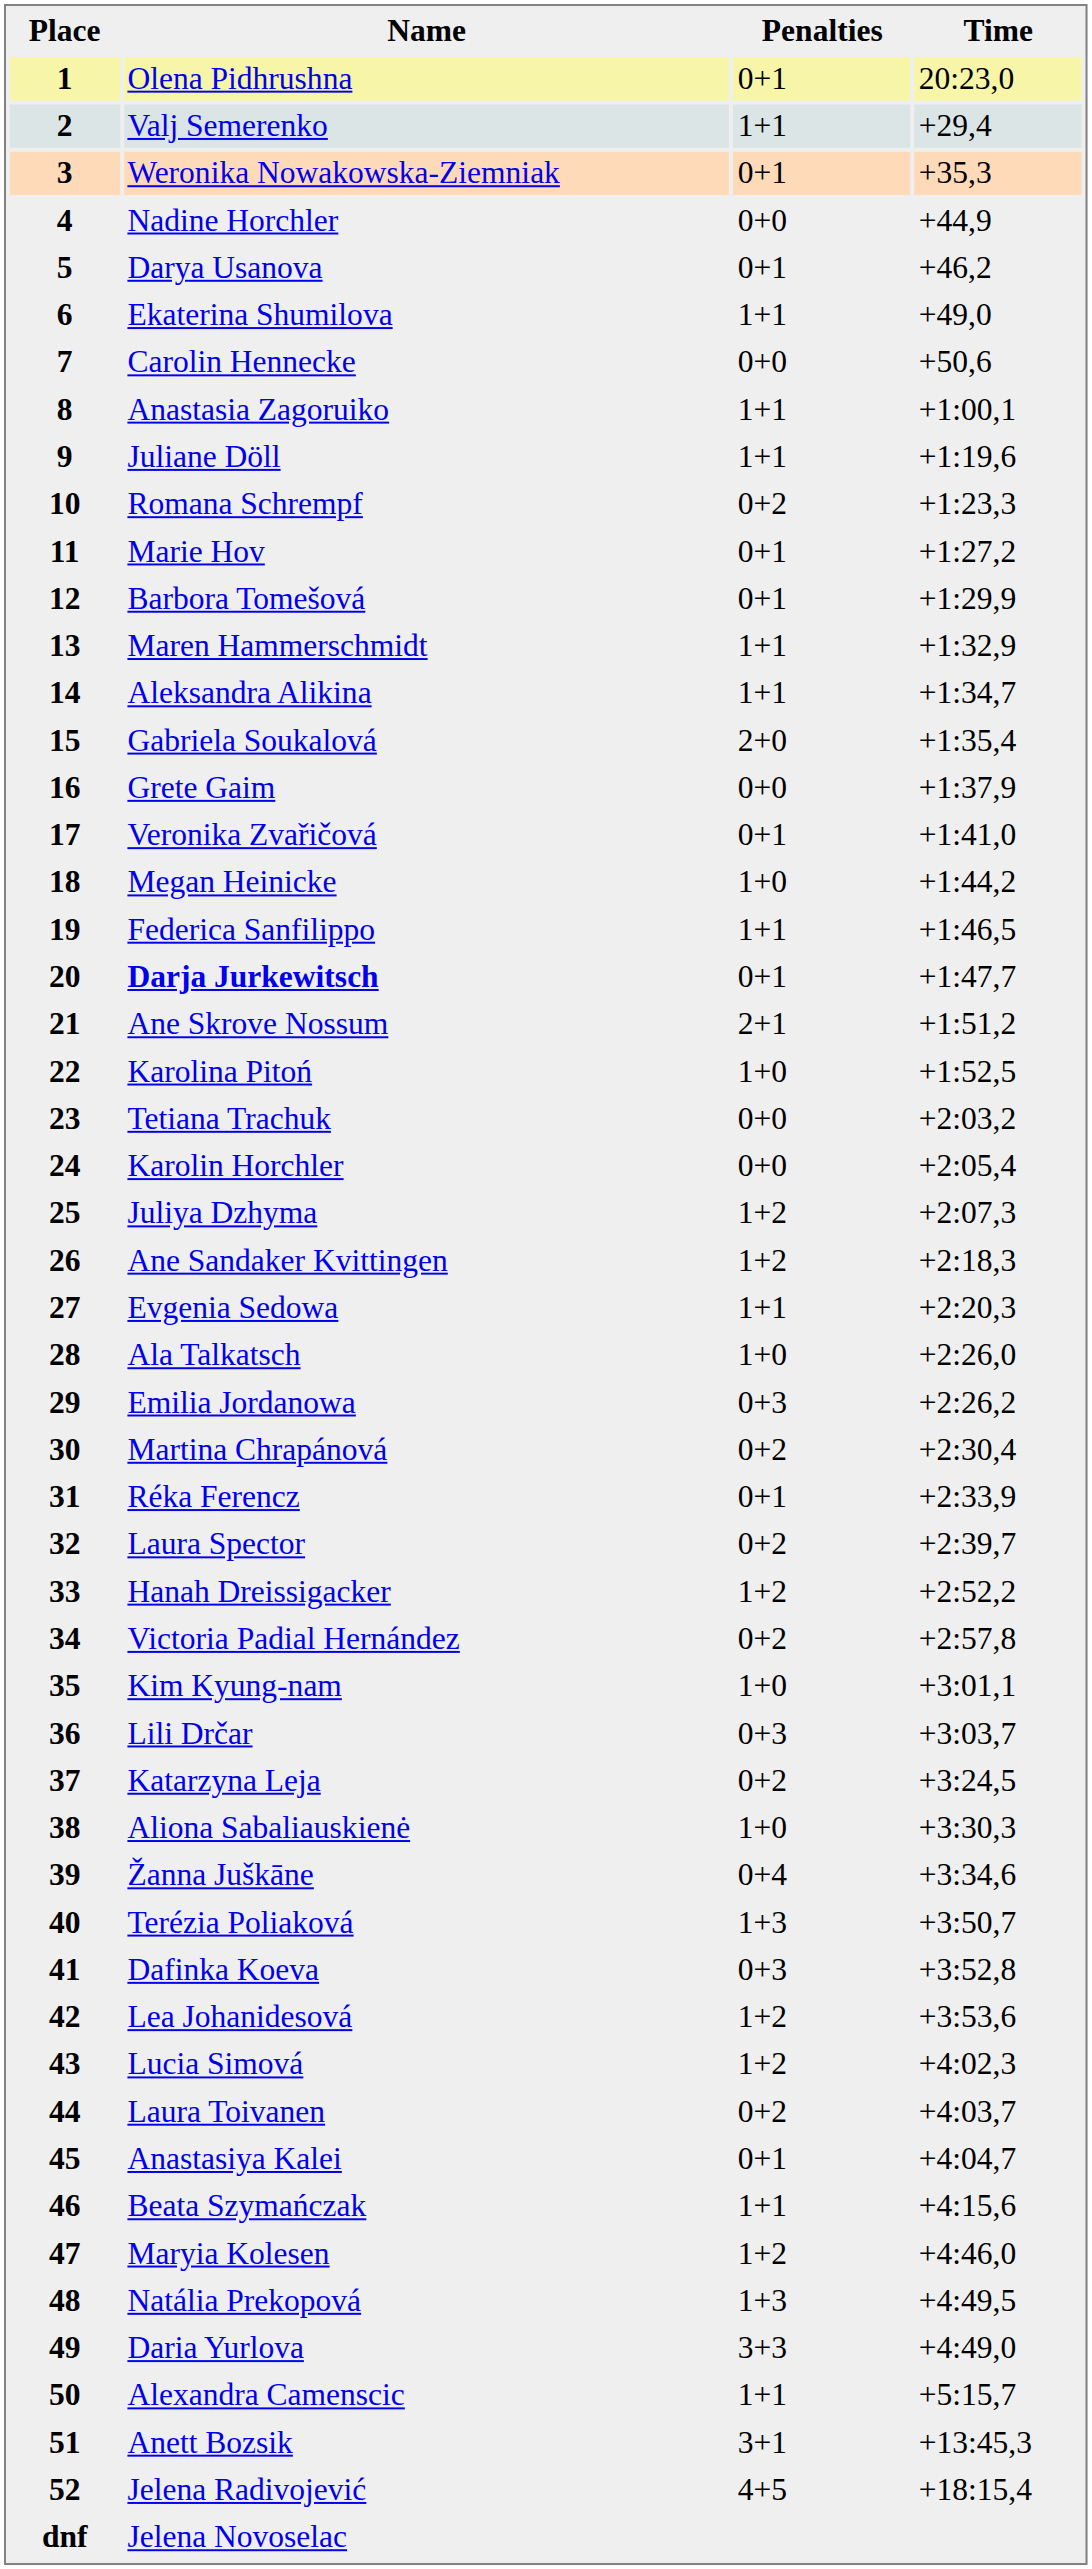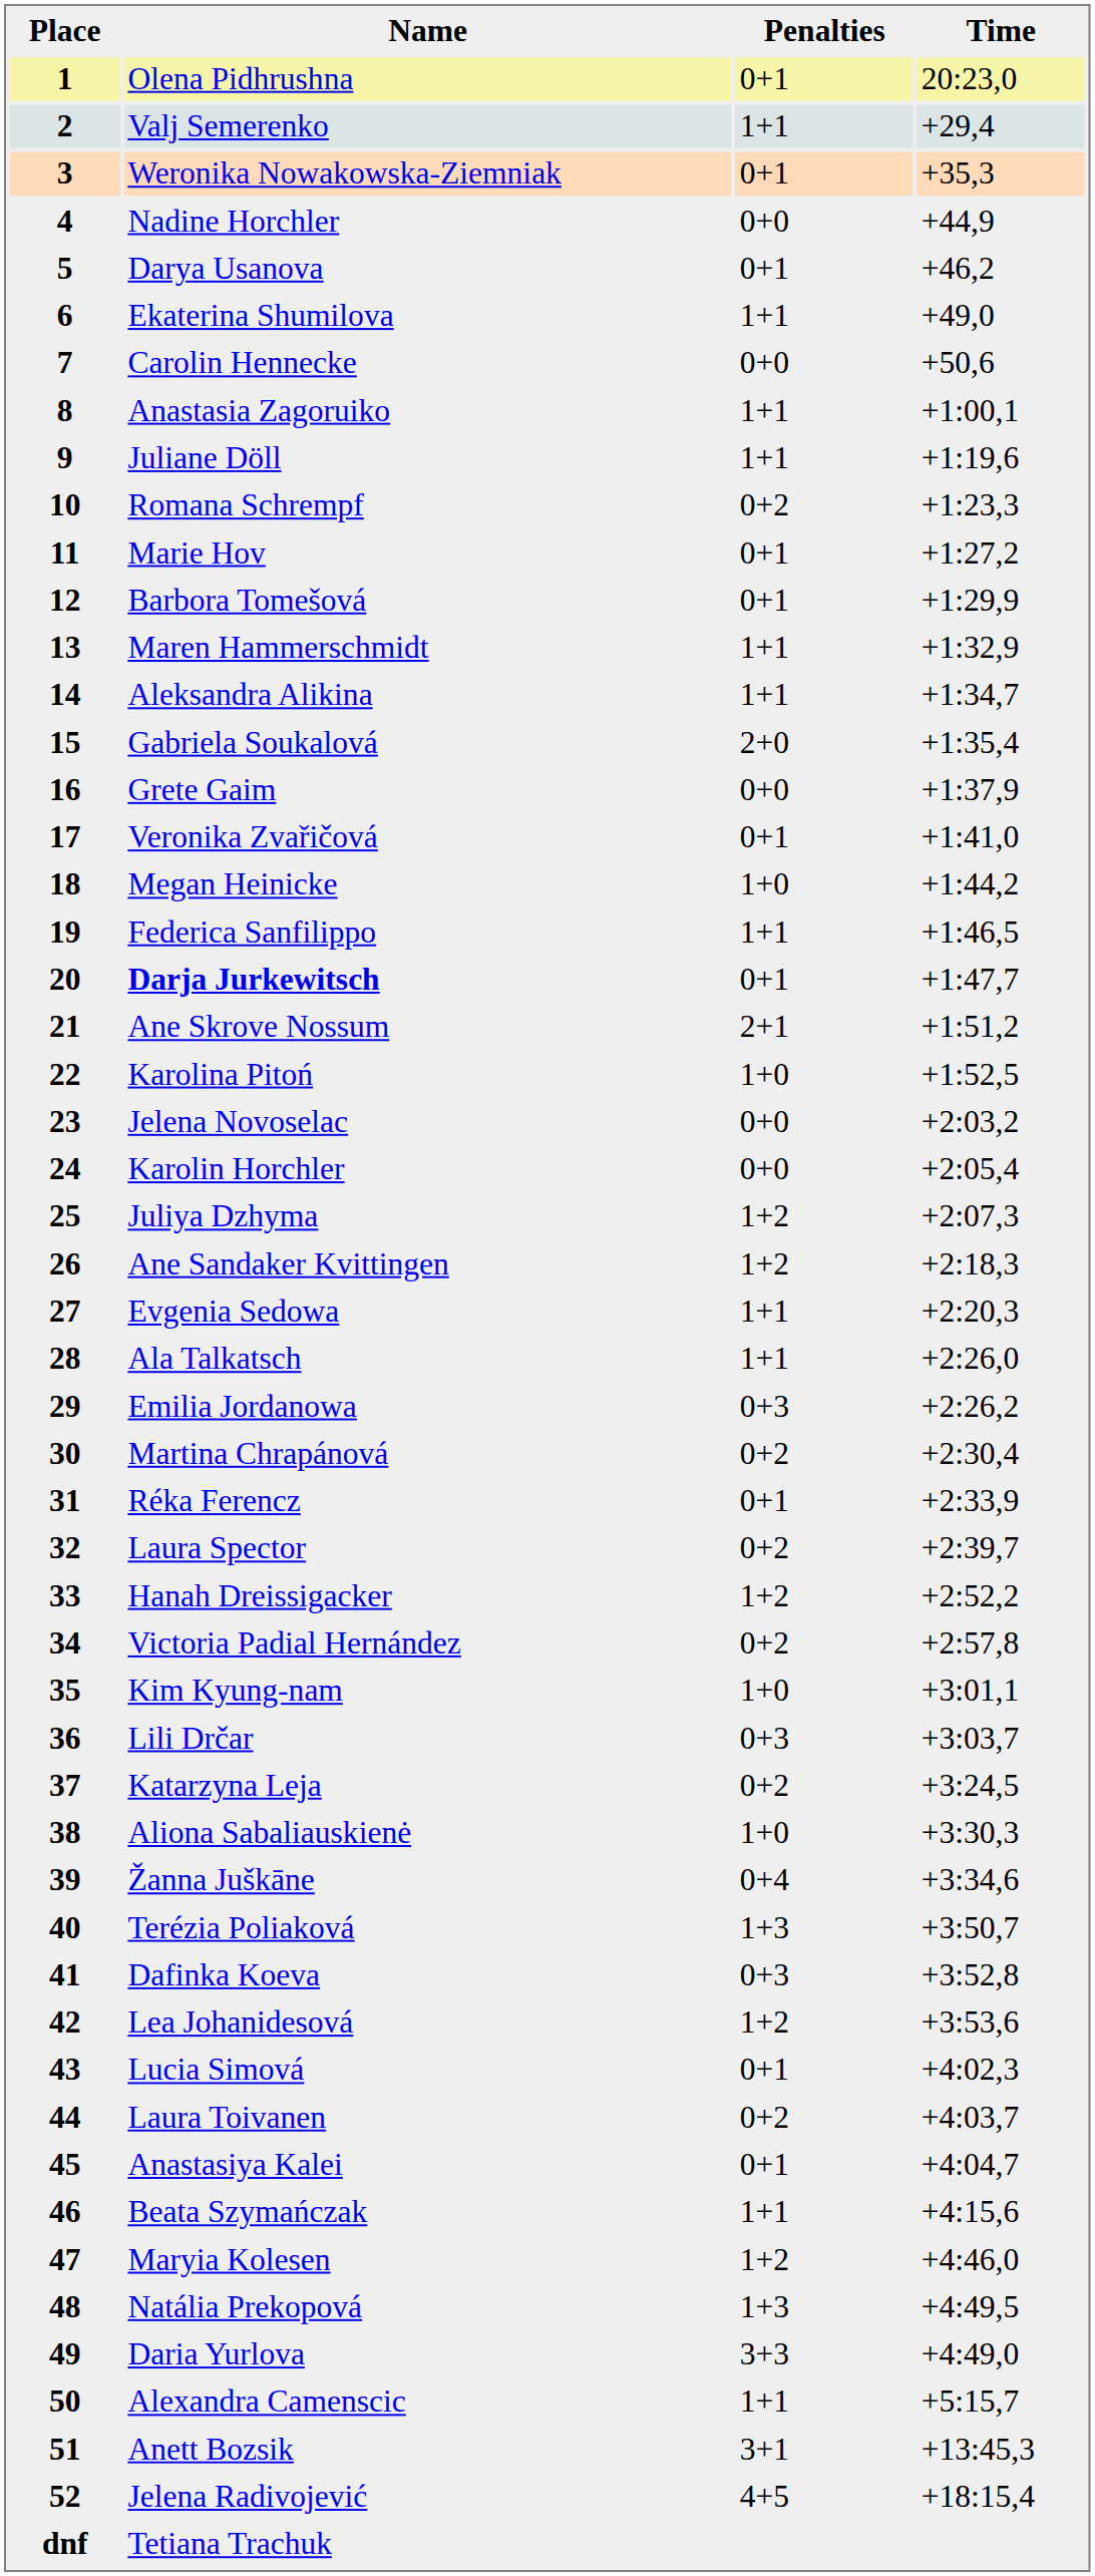23 | Name: Tetiana Trachuk -> Jelena Novoselac
28 | Penalties: 1+0 -> 1+1
43 | Penalties: 1+2 -> 0+1
dnf | Name: Jelena Novoselac -> Tetiana Trachuk
